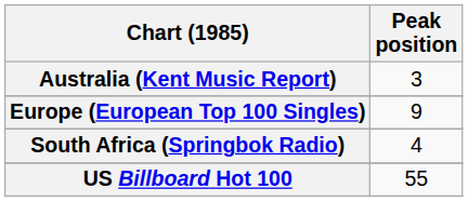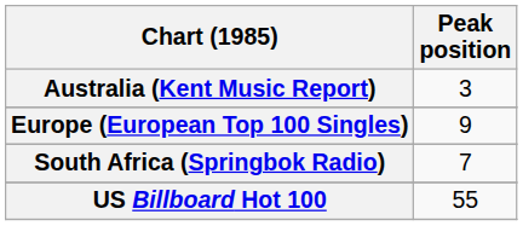South Africa (Springbok Radio) | Peak position: 4 -> 7
